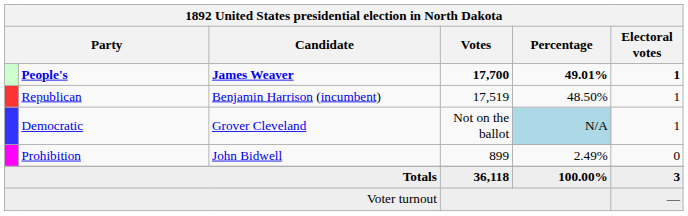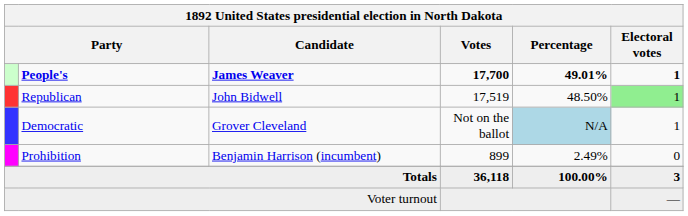Republican | Candidate: Benjamin Harrison (incumbent) -> John Bidwell
Republican | Electoral votes: no background -> lightgreen background
Prohibition | Candidate: John Bidwell -> Benjamin Harrison (incumbent)
